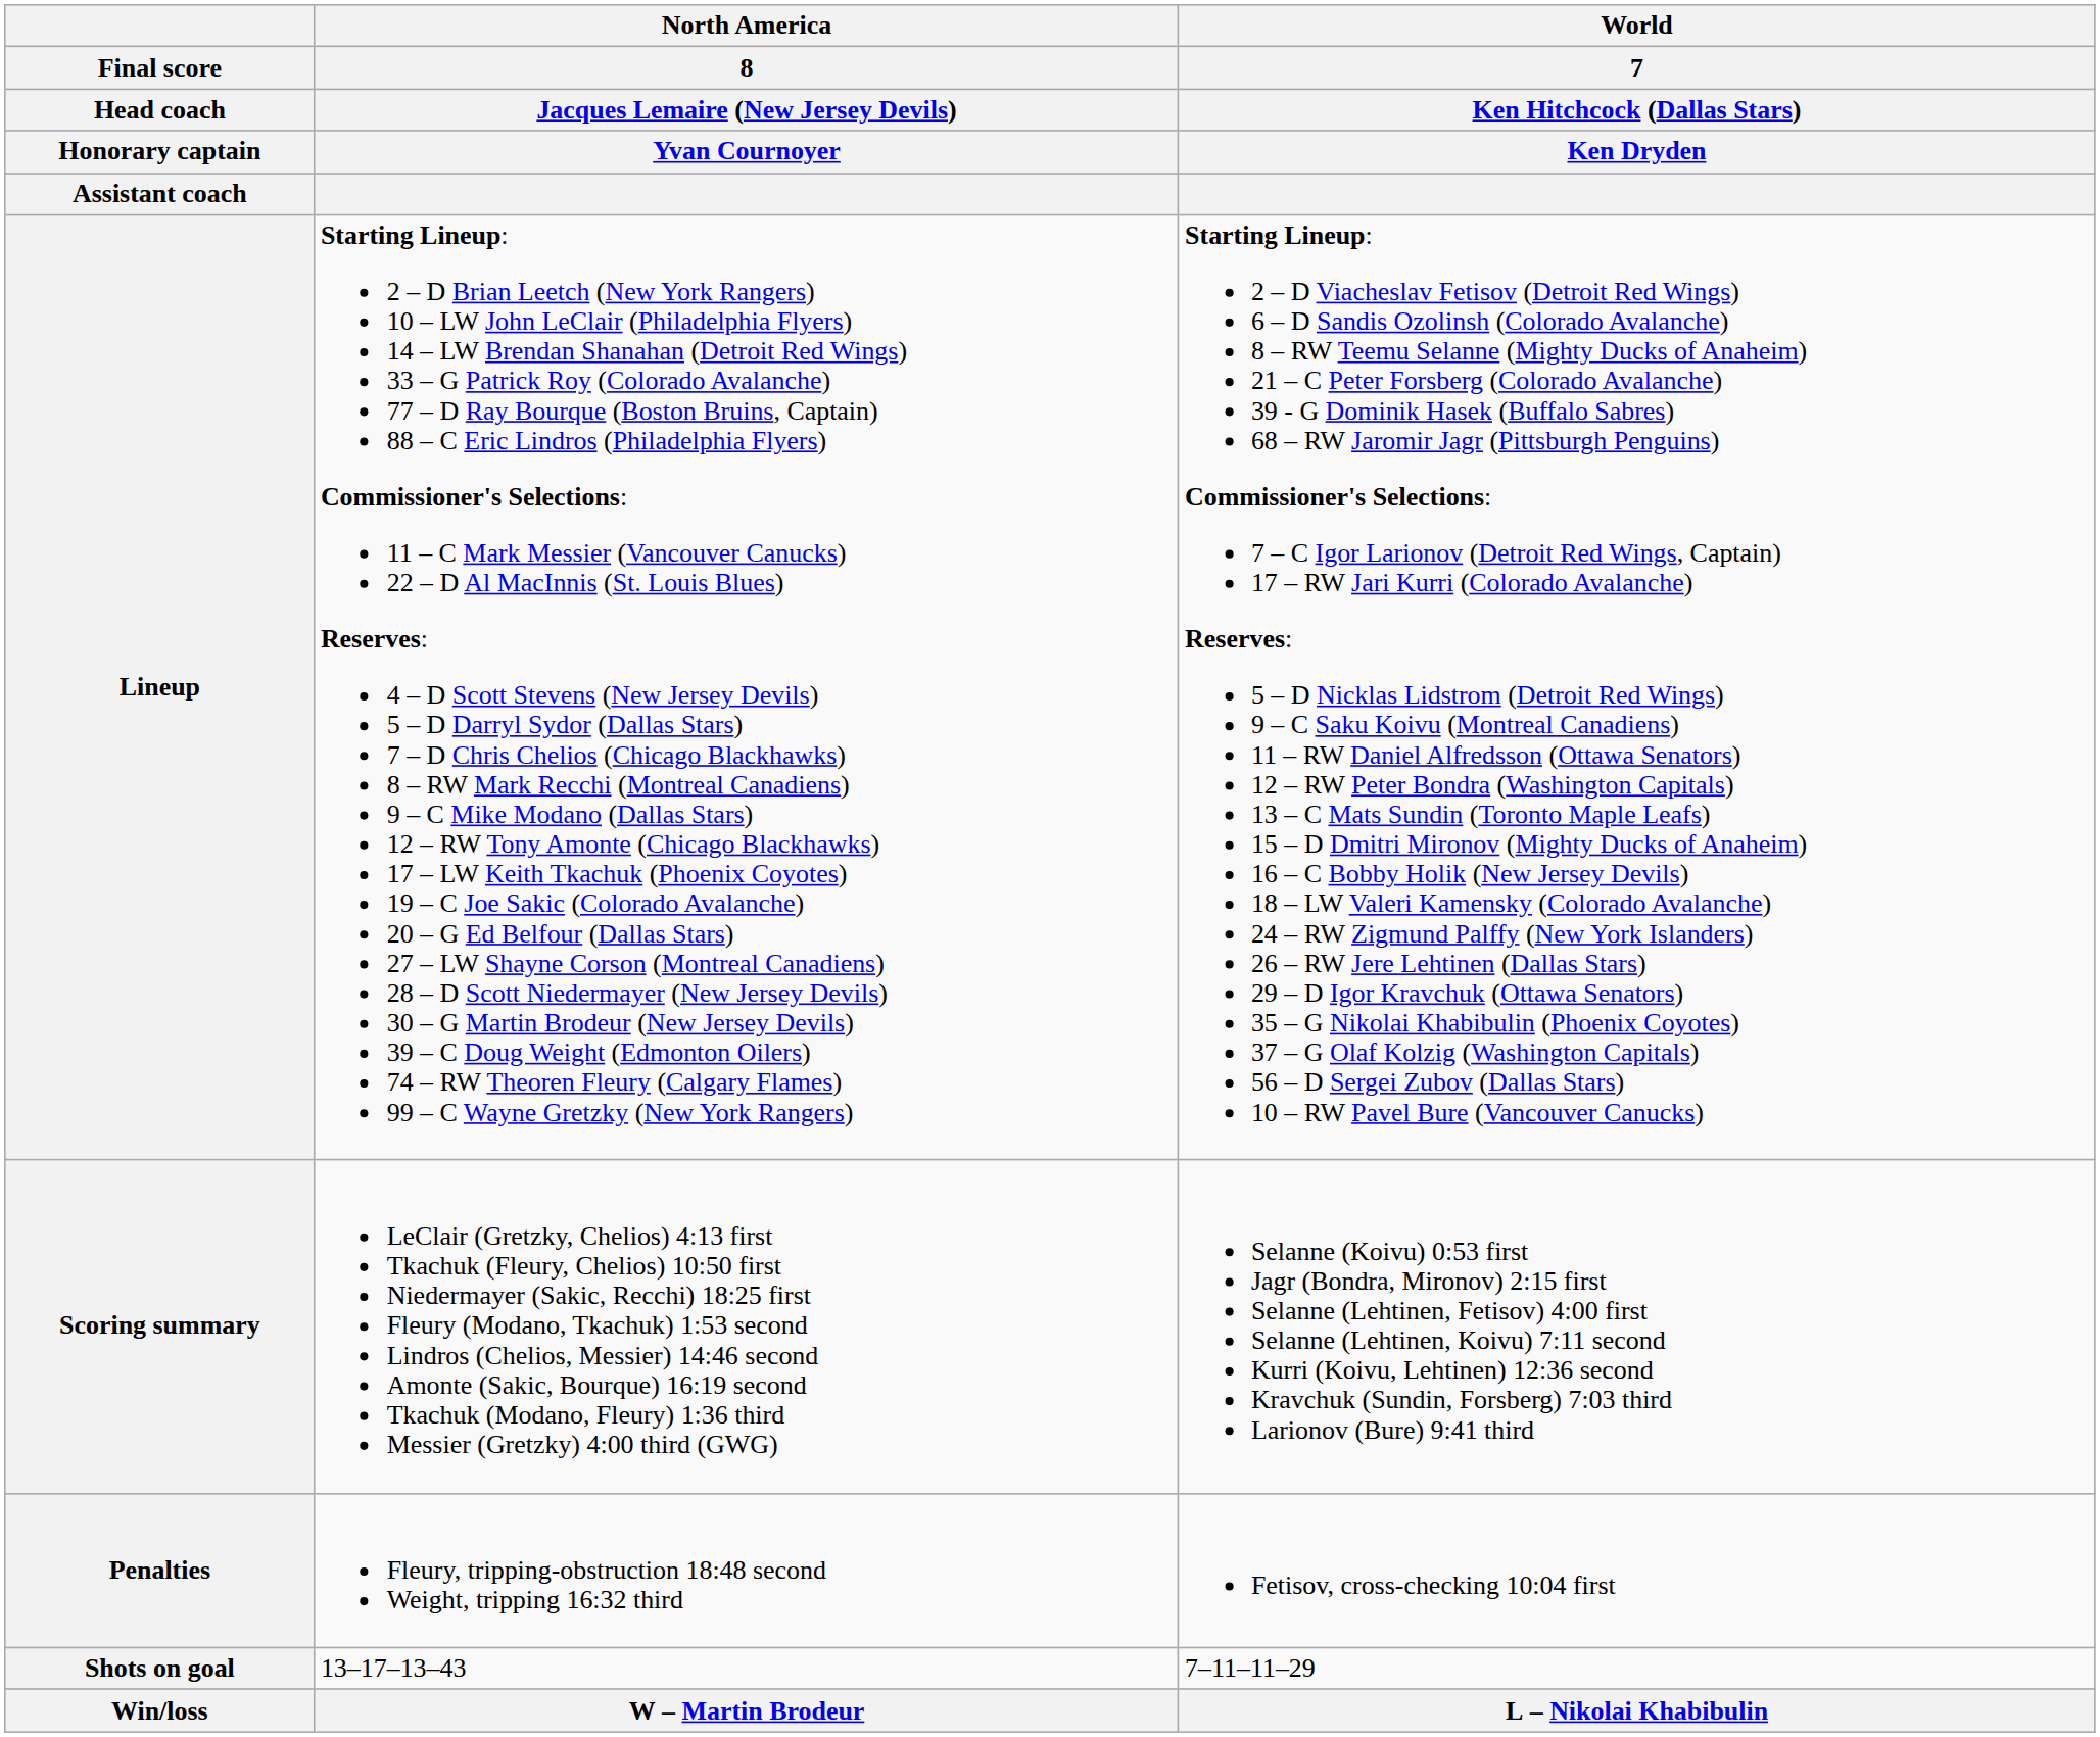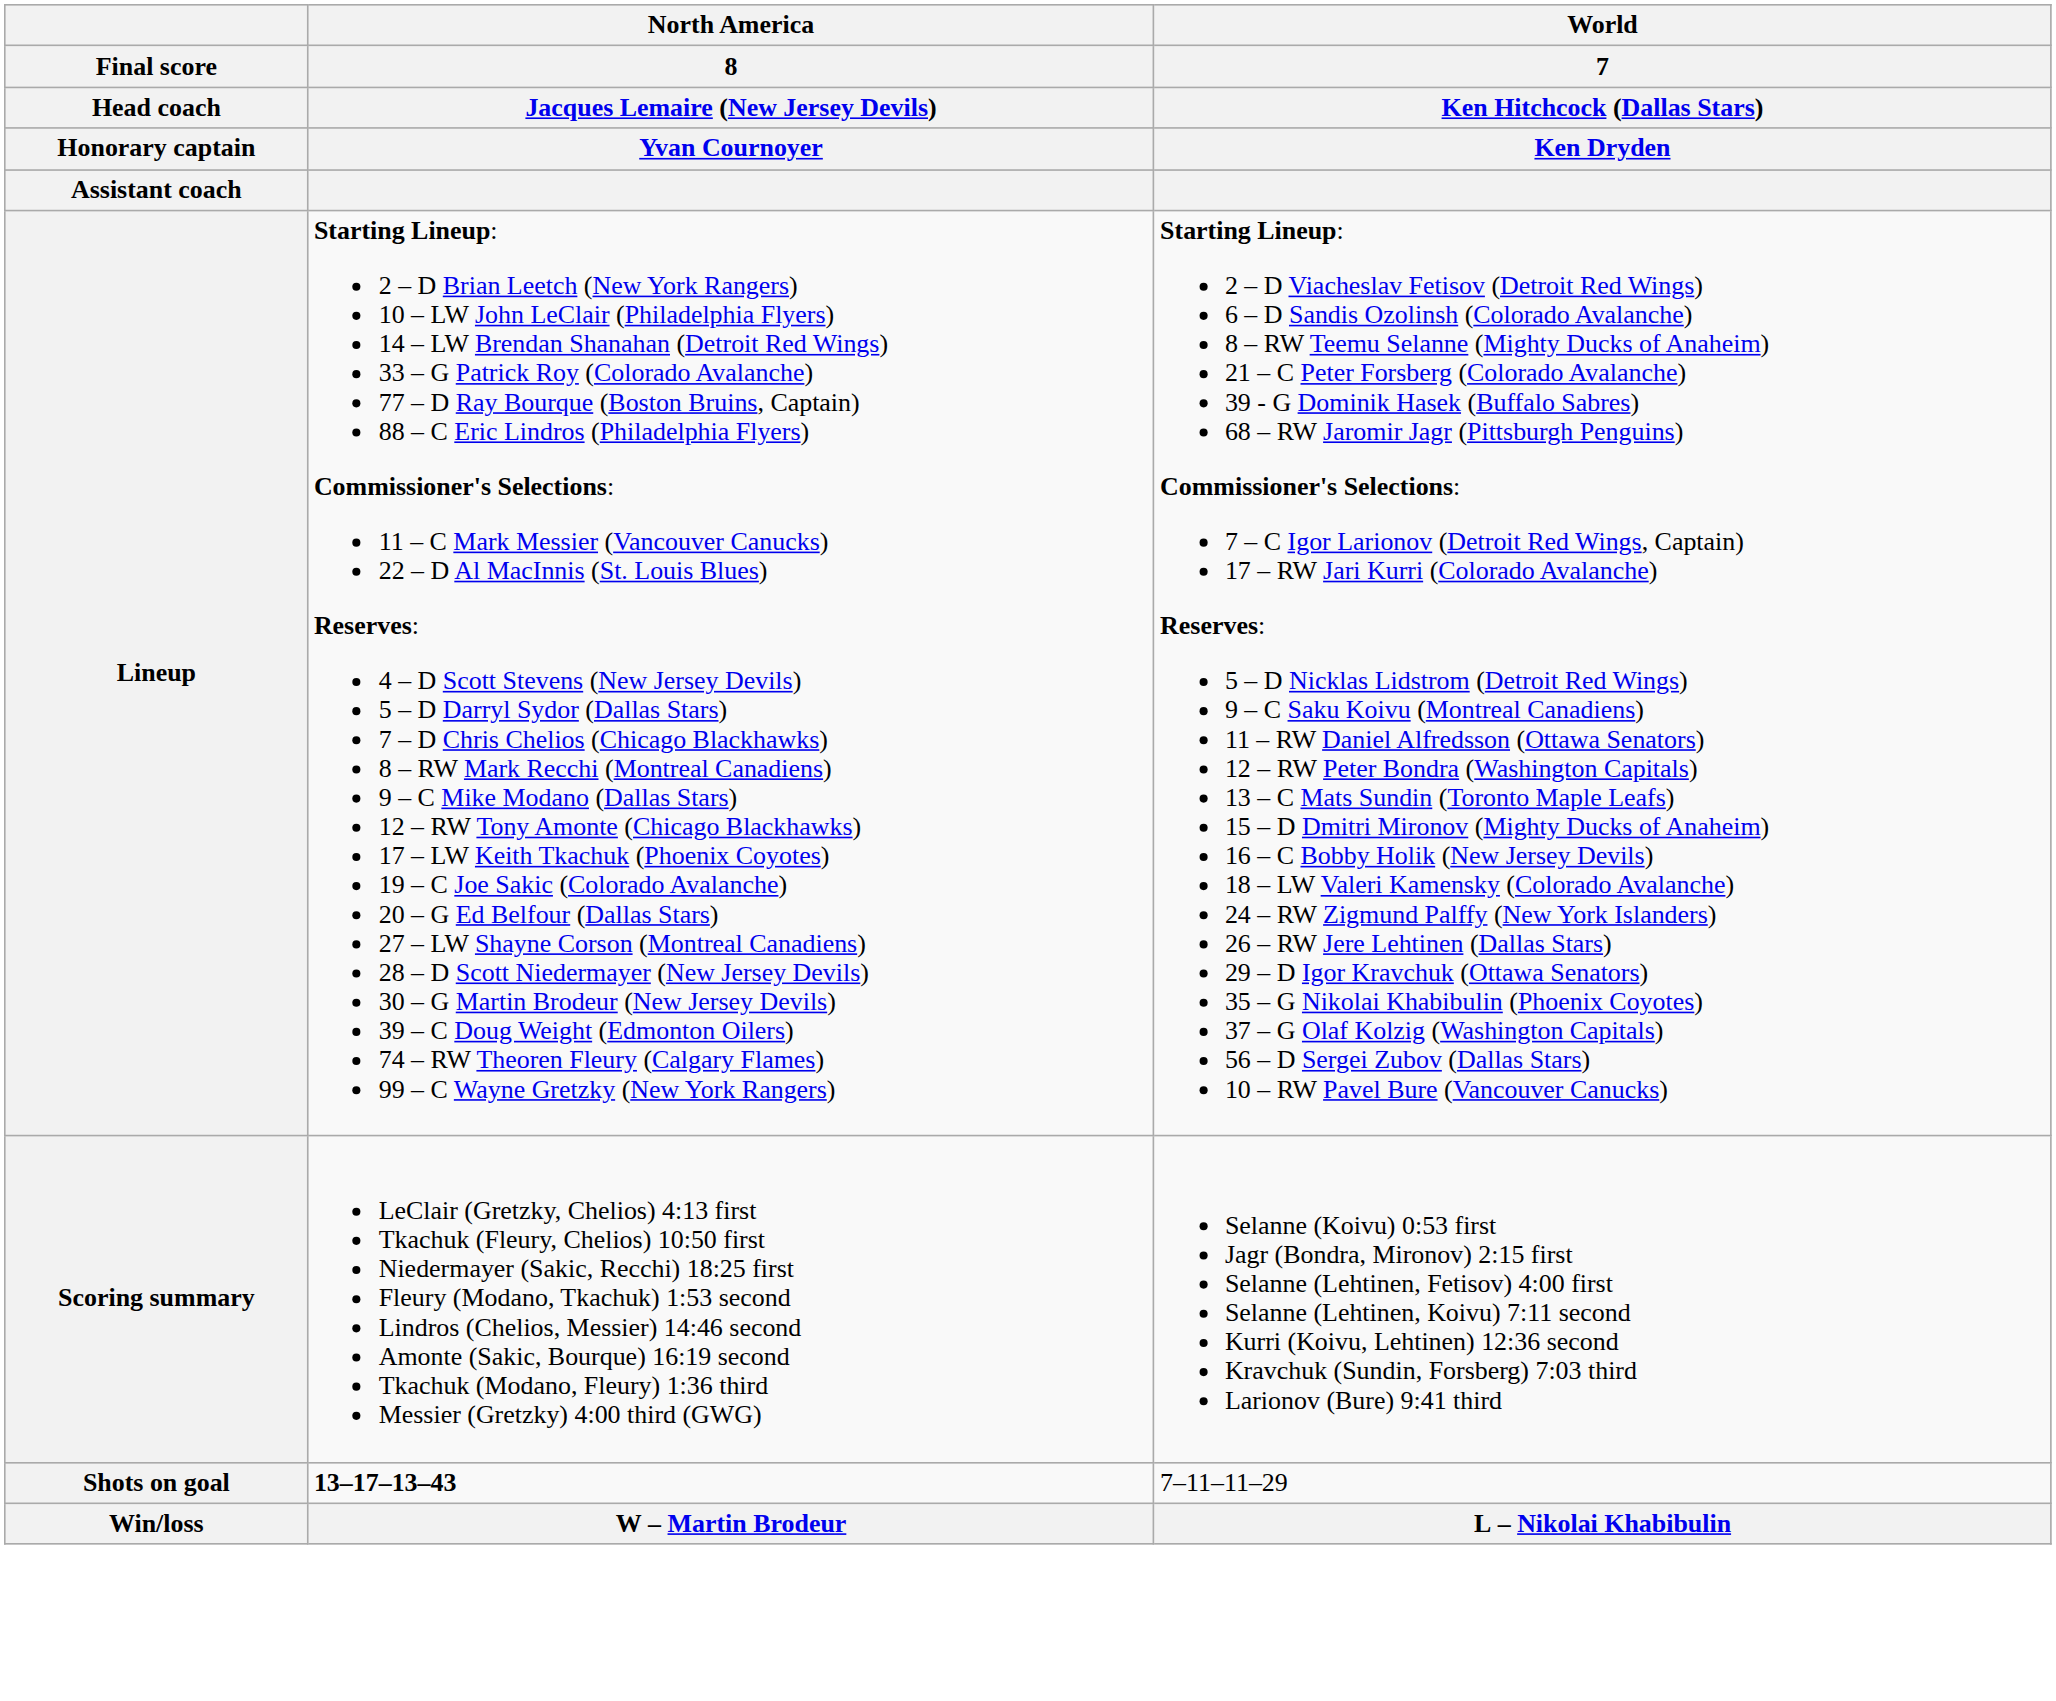- row: Penalties | Fleury, tripping-obstruction 18:48 second Weight, tripping 16:32 third | Fetisov, cross-checking 10:04 first
Shots on goal | column 2: normal -> bold
